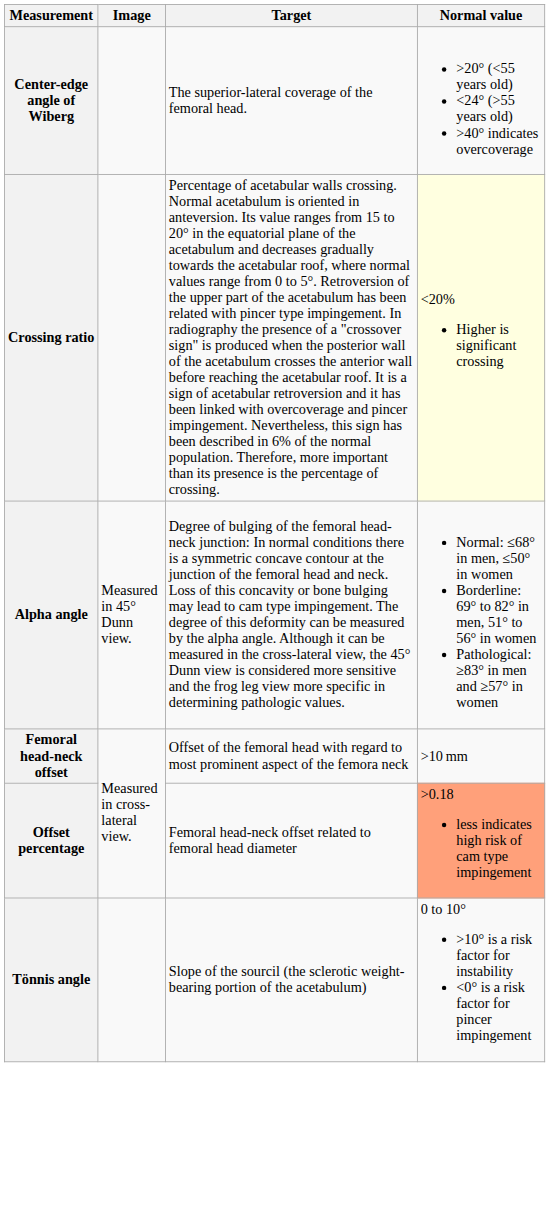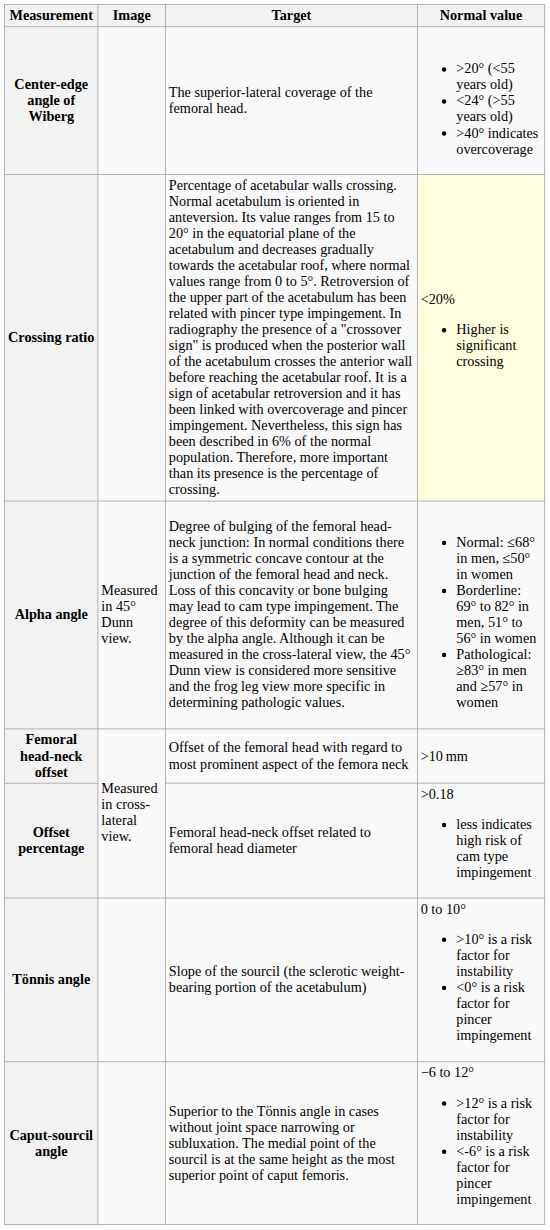Offset percentage | Normal value: lightsalmon background -> no background
+ row: Caput-sourcil angle | Superior to the Tönnis angle in cases without joint space narrowing or subluxation. The medial point of the sourcil is at the same height as the most superior point of caput femoris. | −6 to 12° >12° is a risk factor for instability <-6° is a risk factor for pincer impingement
